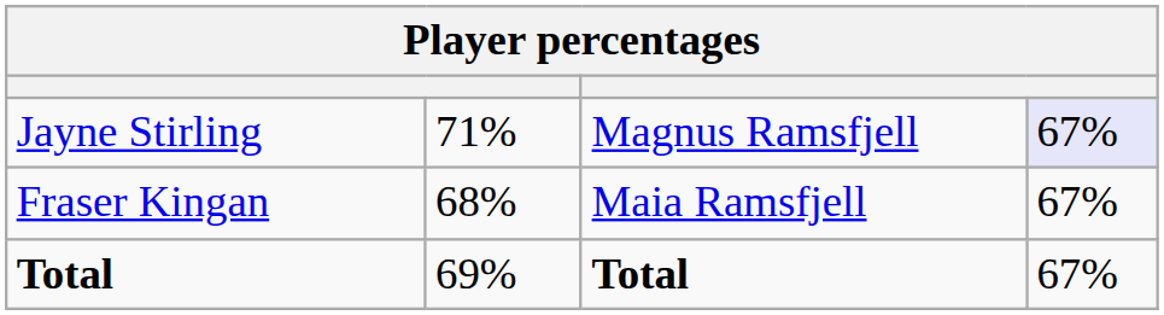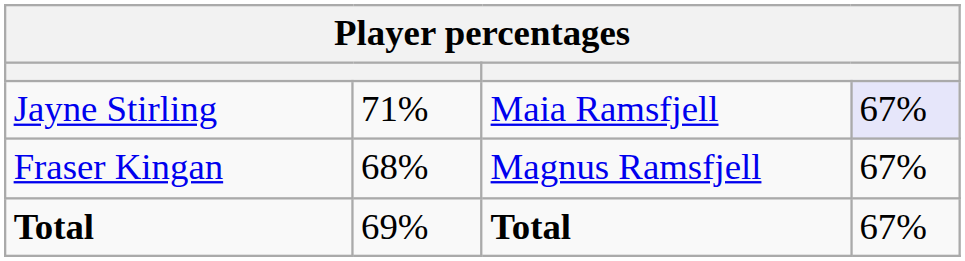Jayne Stirling | column 3: Magnus Ramsfjell -> Maia Ramsfjell
Fraser Kingan | column 3: Maia Ramsfjell -> Magnus Ramsfjell
